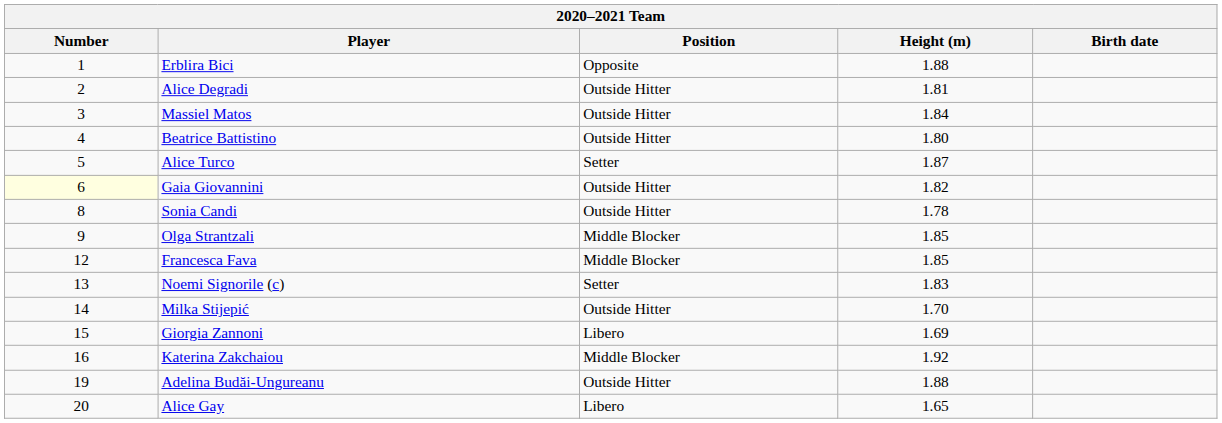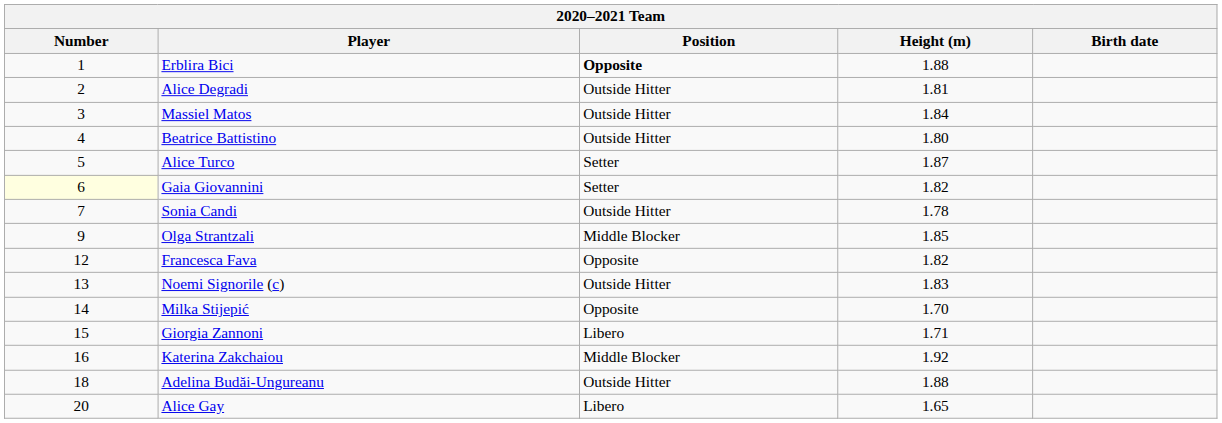Erblira Bici | Position: normal -> bold
Gaia Giovannini | Position: Outside Hitter -> Setter
Sonia Candi | Number: 8 -> 7
Francesca Fava | Position: Middle Blocker -> Opposite
Francesca Fava | Height (m): 1.85 -> 1.82
Noemi Signorile (c) | Position: Setter -> Outside Hitter
Milka Stijepić | Position: Outside Hitter -> Opposite
Giorgia Zannoni | Height (m): 1.69 -> 1.71
Adelina Budăi-Ungureanu | Number: 19 -> 18
